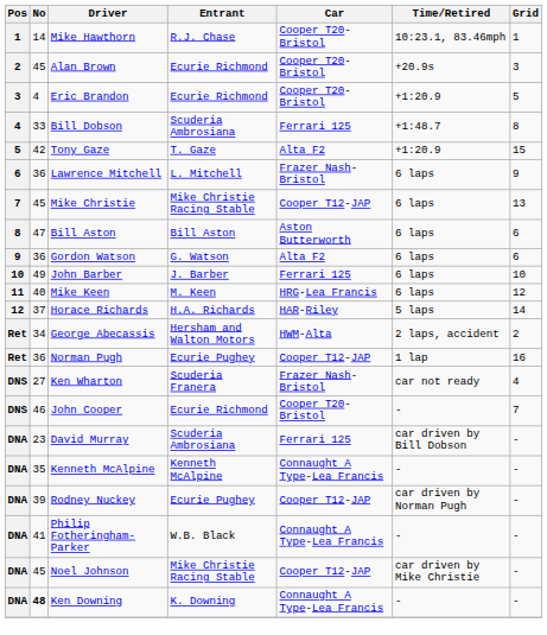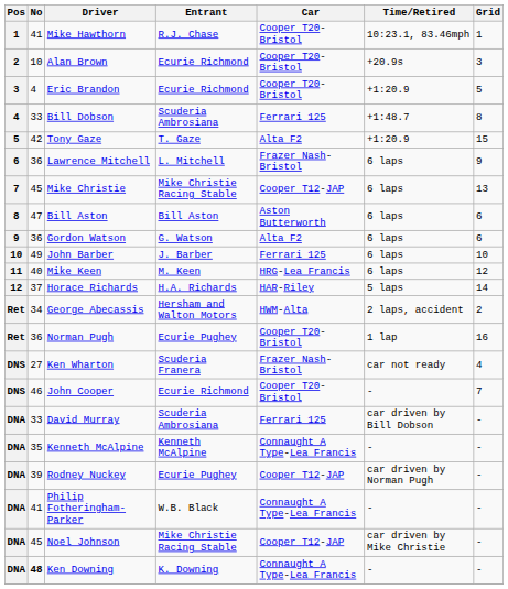Mike Hawthorn | No: 14 -> 41
Alan Brown | No: 45 -> 10
Norman Pugh | Car: Cooper T12-JAP -> Cooper T20-Bristol
David Murray | No: 23 -> 33
